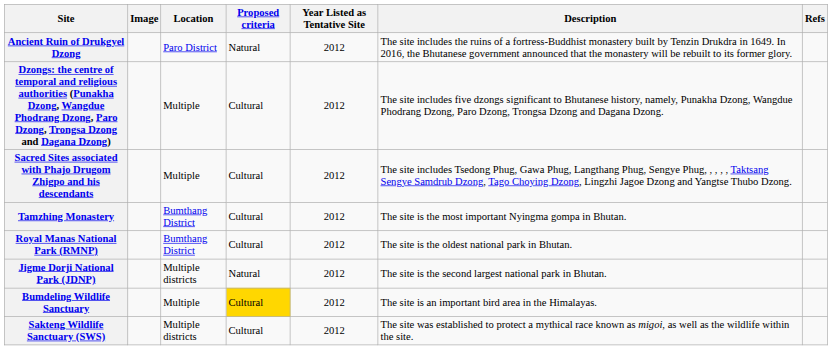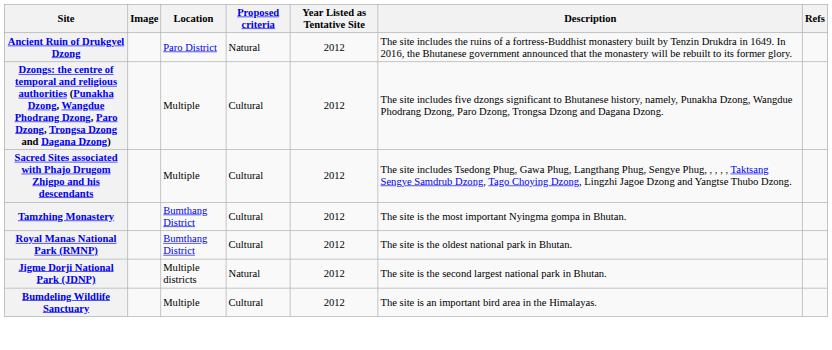Bumdeling Wildlife Sanctuary | Proposed criteria: gold background -> no background
- row: Sakteng Wildlife Sanctuary (SWS) | Multiple districts | Cultural | 2012 | The site was established to protect a mythical race known as migoi, as well as the wildlife within the site.
